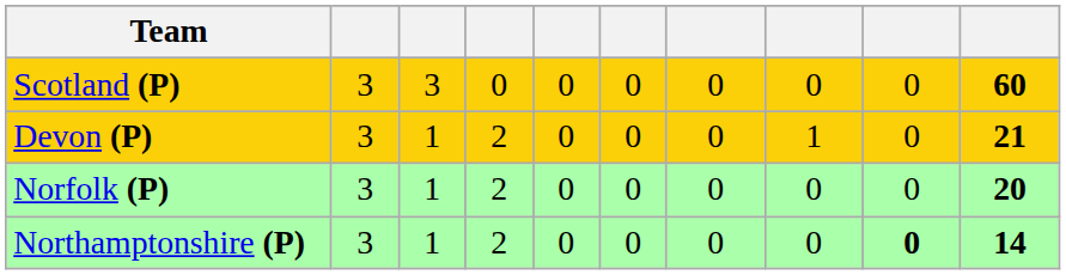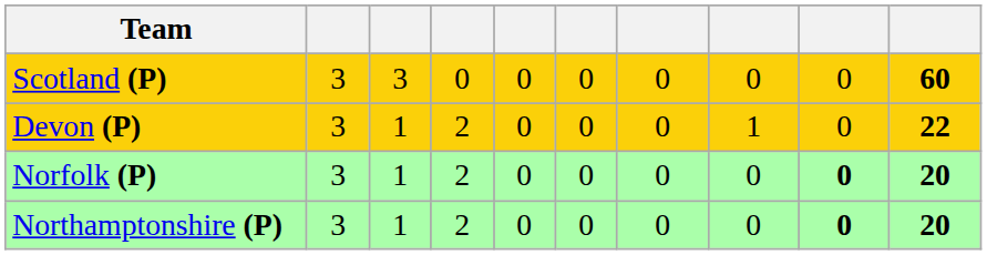Devon (P) | column 10: 21 -> 22
Norfolk (P) | column 9: normal -> bold
Northamptonshire (P) | column 10: 14 -> 20
